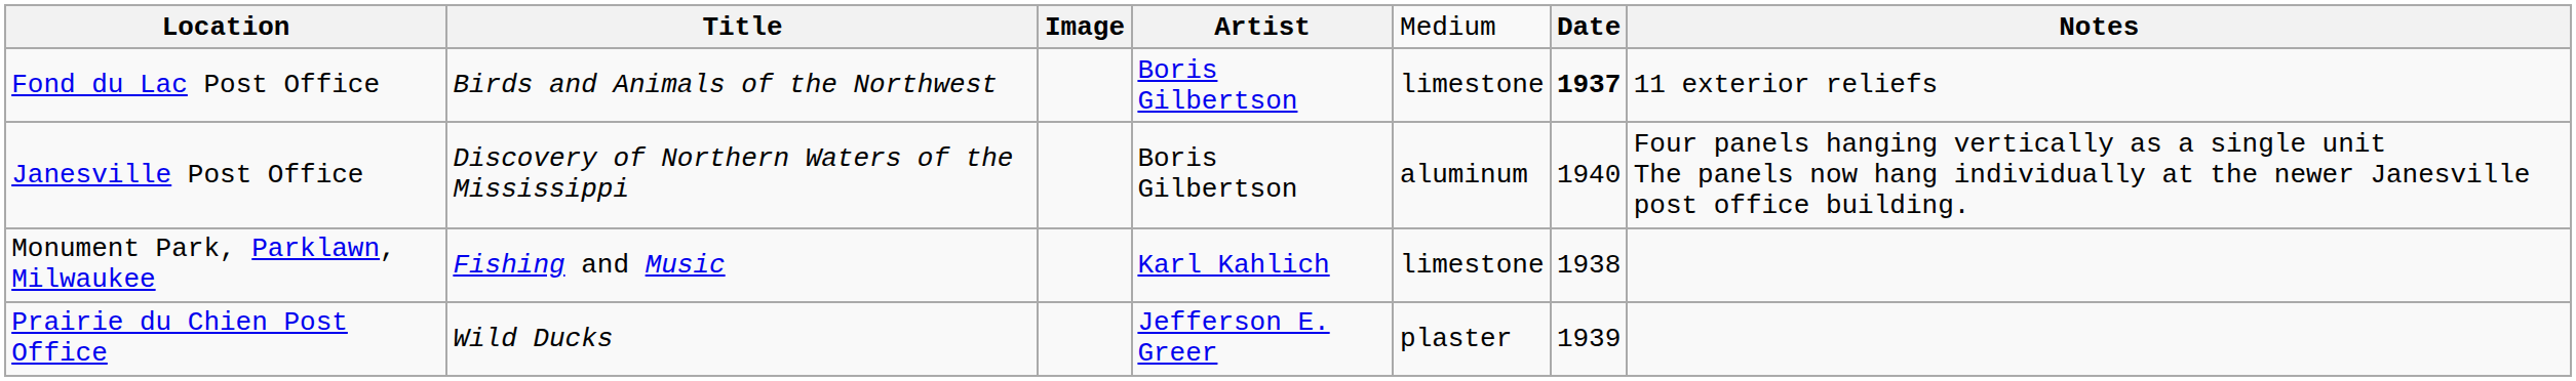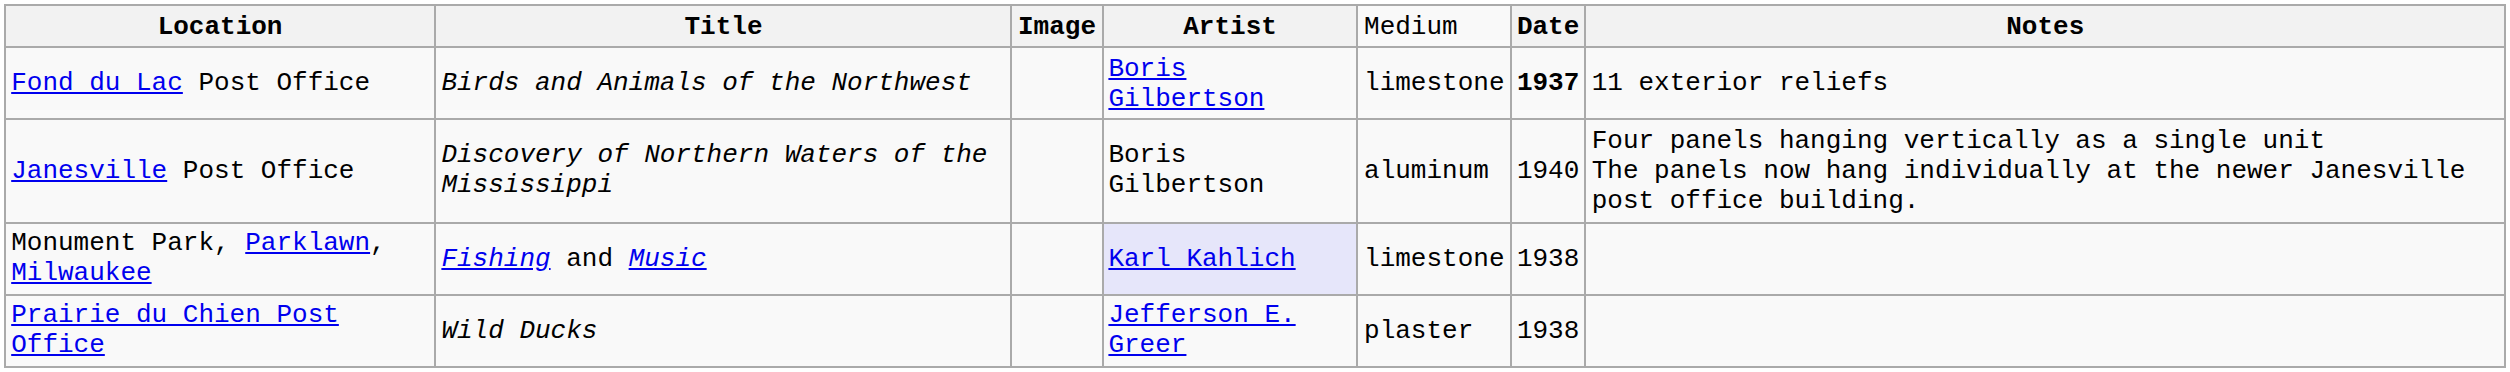Monument Park, Parklawn, Milwaukee | column 4: no background -> lavender background
Prairie du Chien Post Office | column 6: 1939 -> 1938
